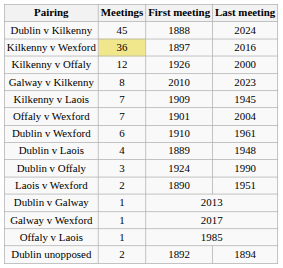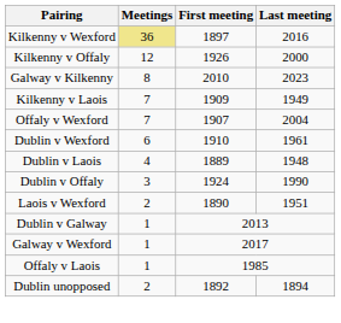- row: Dublin v Kilkenny | 45 | 1888 | 2024
Kilkenny v Laois | Last meeting: 1945 -> 1949
Offaly v Wexford | First meeting: 1901 -> 1907
